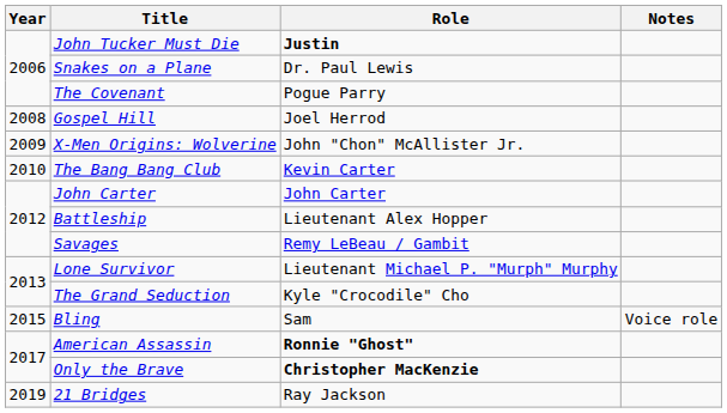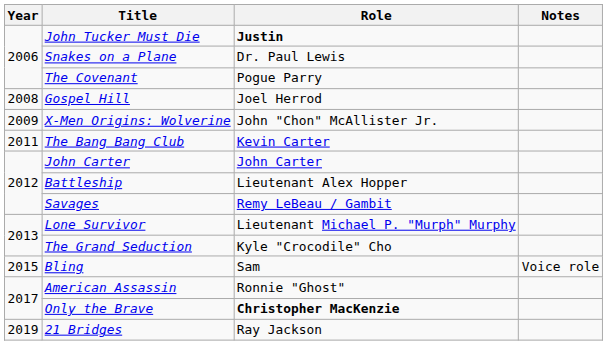The Bang Bang Club | Year: 2010 -> 2011
American Assassin | Role: bold -> normal
